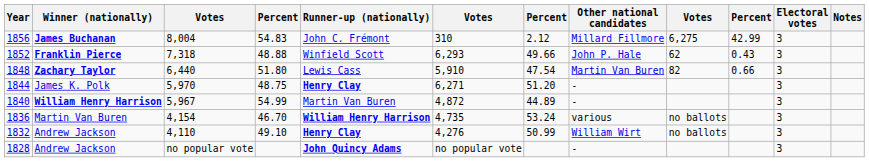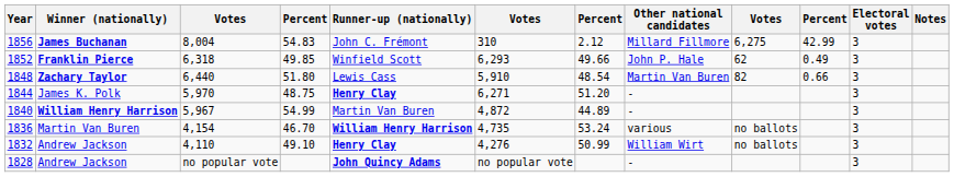1852 | column 3: 7,318 -> 6,318
1852 | column 4: 48.88 -> 49.85
1852 | column 10: 0.43 -> 0.49
1848 | column 7: 47.54 -> 48.54
